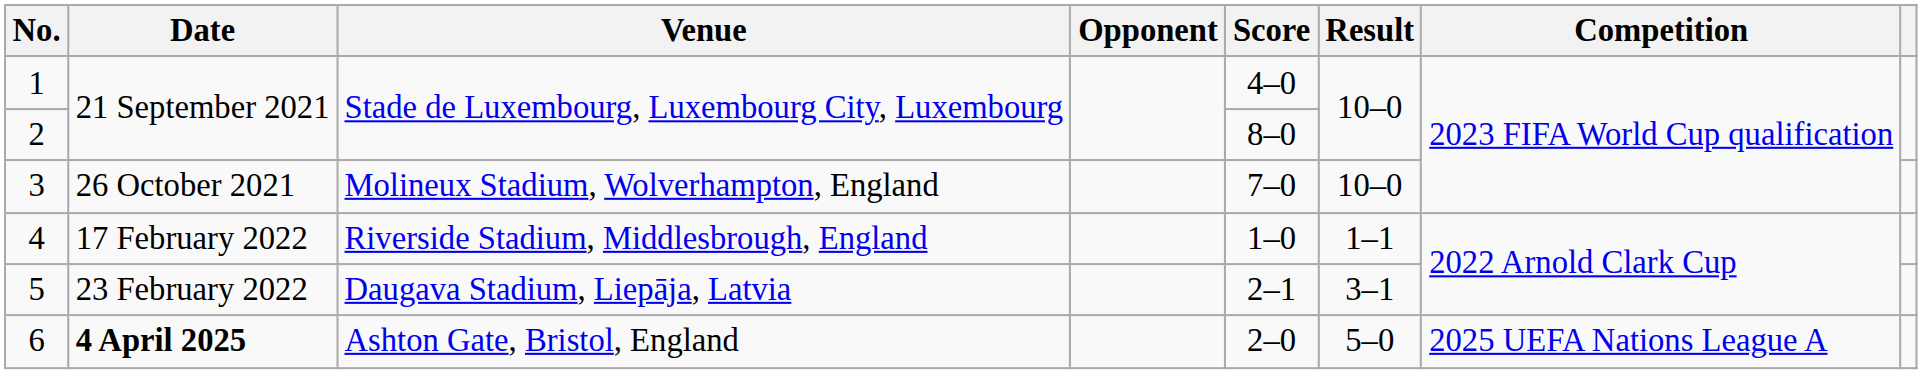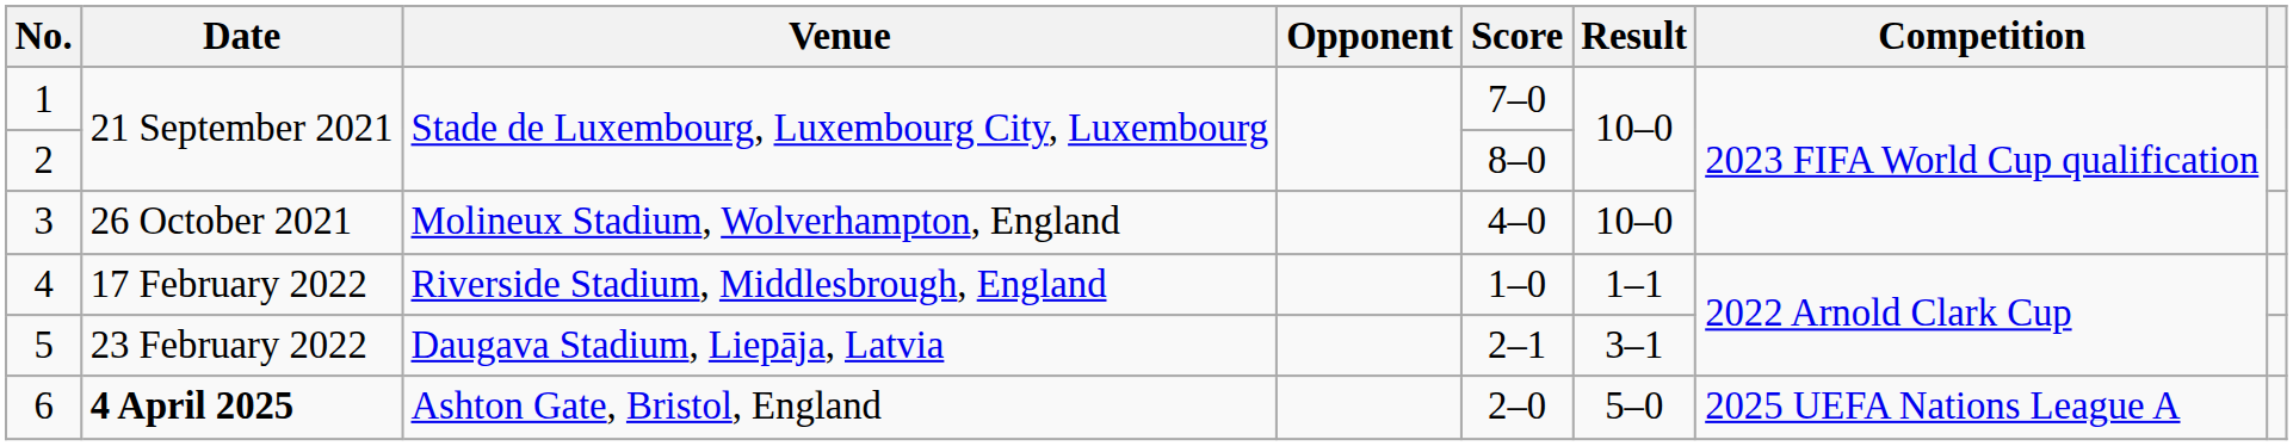1 | Score: 4–0 -> 7–0
3 | Score: 7–0 -> 4–0
